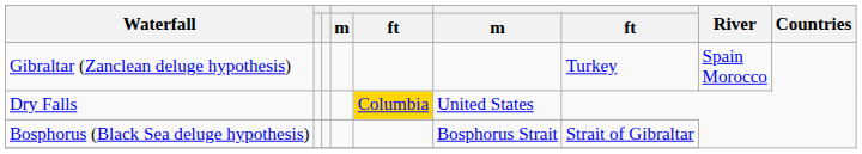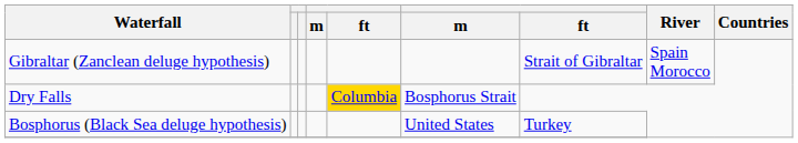Gibraltar (Zanclean deluge hypothesis) | column 7: Turkey -> Strait of Gibraltar
Dry Falls | column 6: United States -> Bosphorus Strait
Bosphorus (Black Sea deluge hypothesis) | column 6: Bosphorus Strait -> United States
Bosphorus (Black Sea deluge hypothesis) | column 7: Strait of Gibraltar -> Turkey
